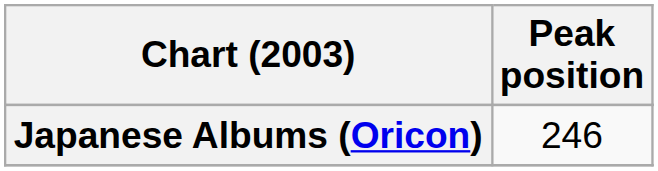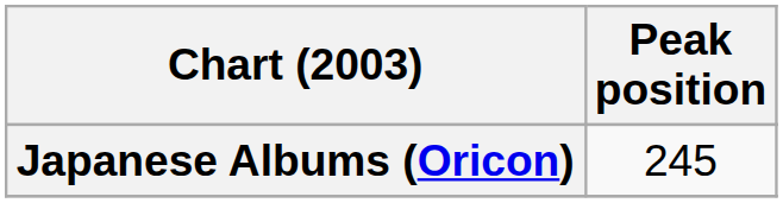Japanese Albums (Oricon) | Peak position: 246 -> 245
